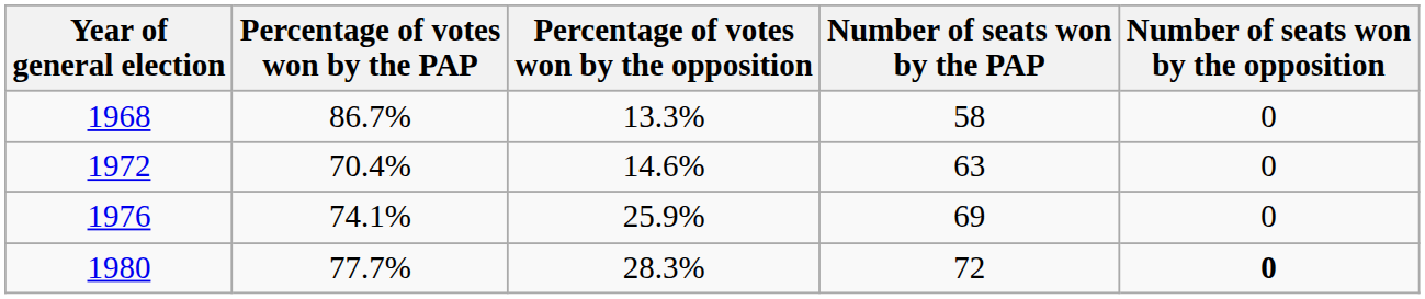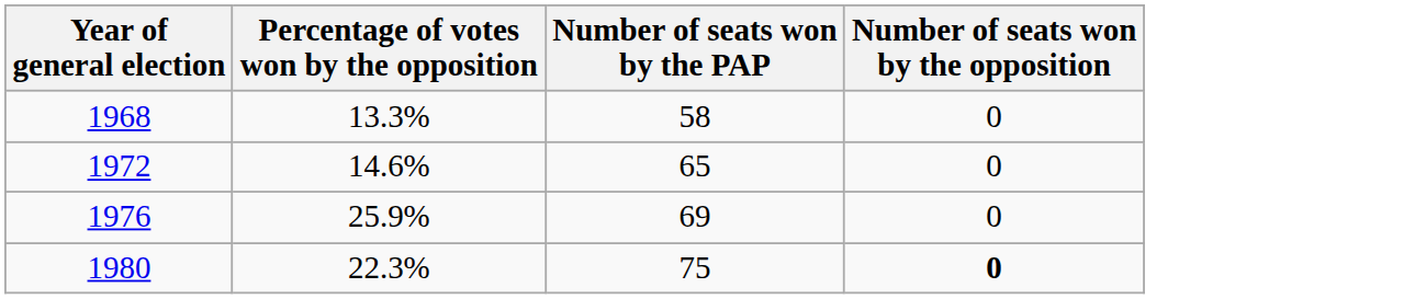- column: Percentage of votes won by the PAP | 86.7% | 70.4% | 74.1% | 77.7%
1972 | Number of seats won by the PAP: 63 -> 65
1980 | Percentage of votes won by the opposition: 28.3% -> 22.3%
1980 | Number of seats won by the PAP: 72 -> 75
